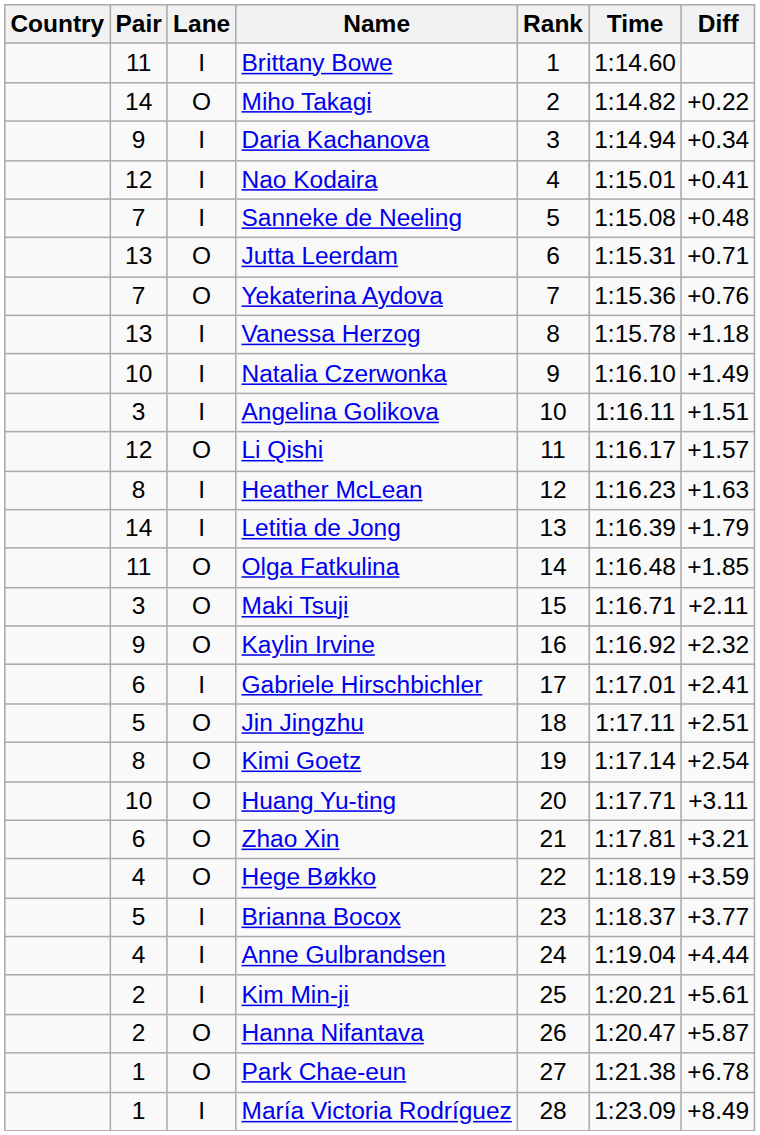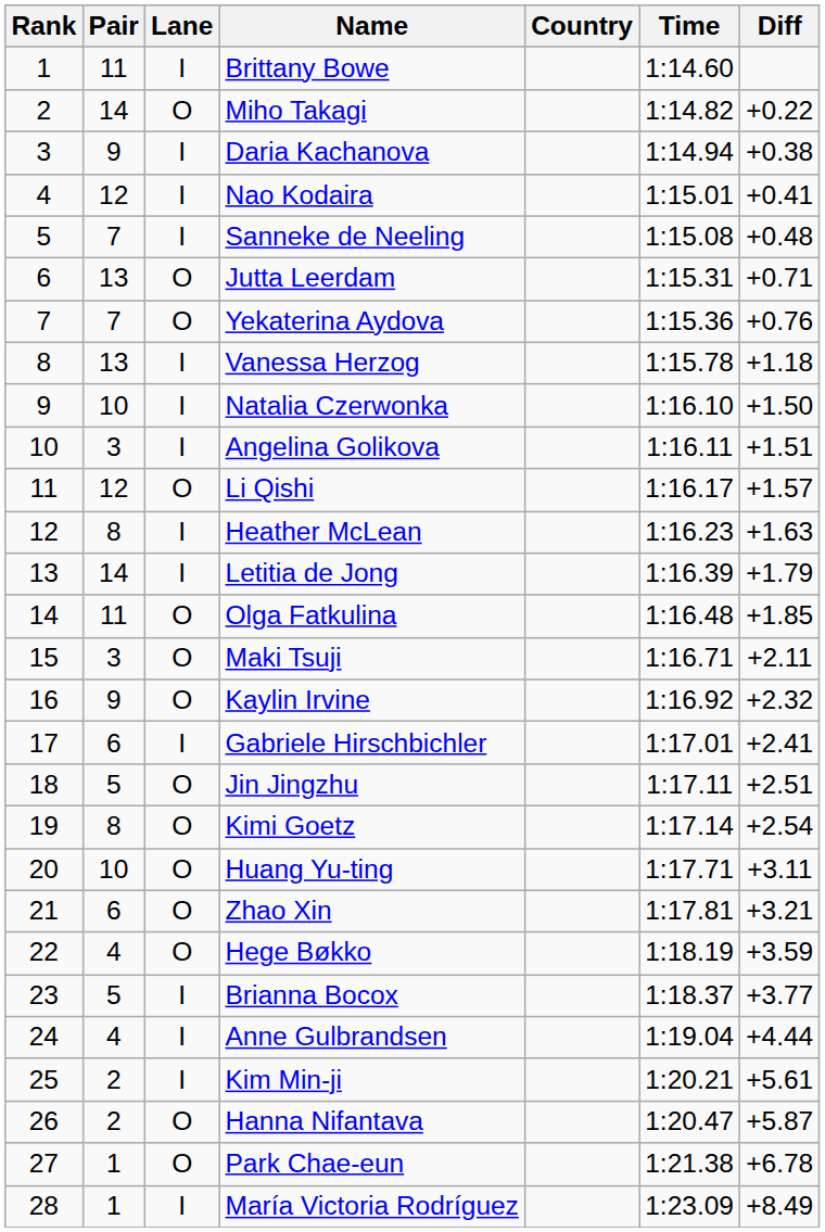columns swapped: Rank <-> Country
Daria Kachanova | Diff: +0.34 -> +0.38
Natalia Czerwonka | Diff: +1.49 -> +1.50
